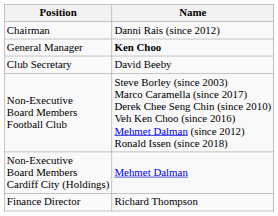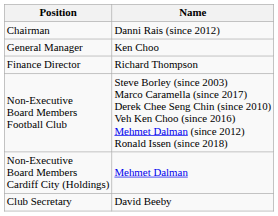General Manager | Name: bold -> normal
rows swapped: Finance Director <-> Club Secretary
